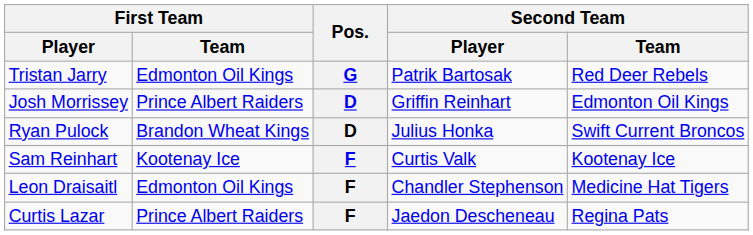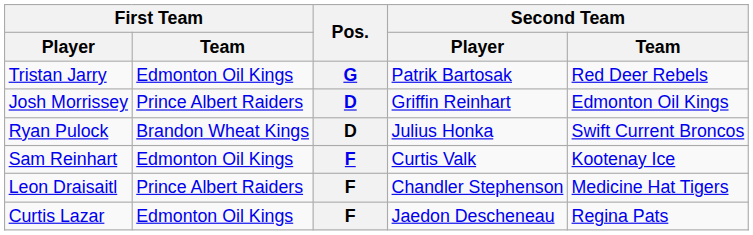Sam Reinhart | First Team / Team: Kootenay Ice -> Edmonton Oil Kings
Leon Draisaitl | First Team / Team: Edmonton Oil Kings -> Prince Albert Raiders
Curtis Lazar | First Team / Team: Prince Albert Raiders -> Edmonton Oil Kings
